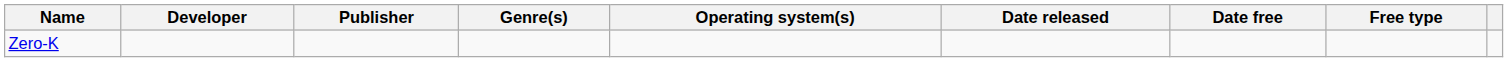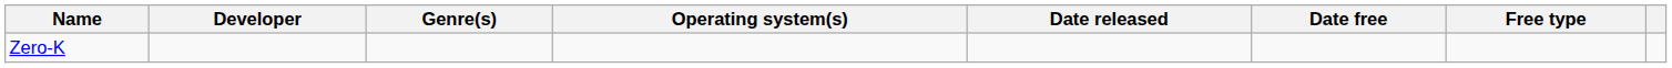- column: Publisher
